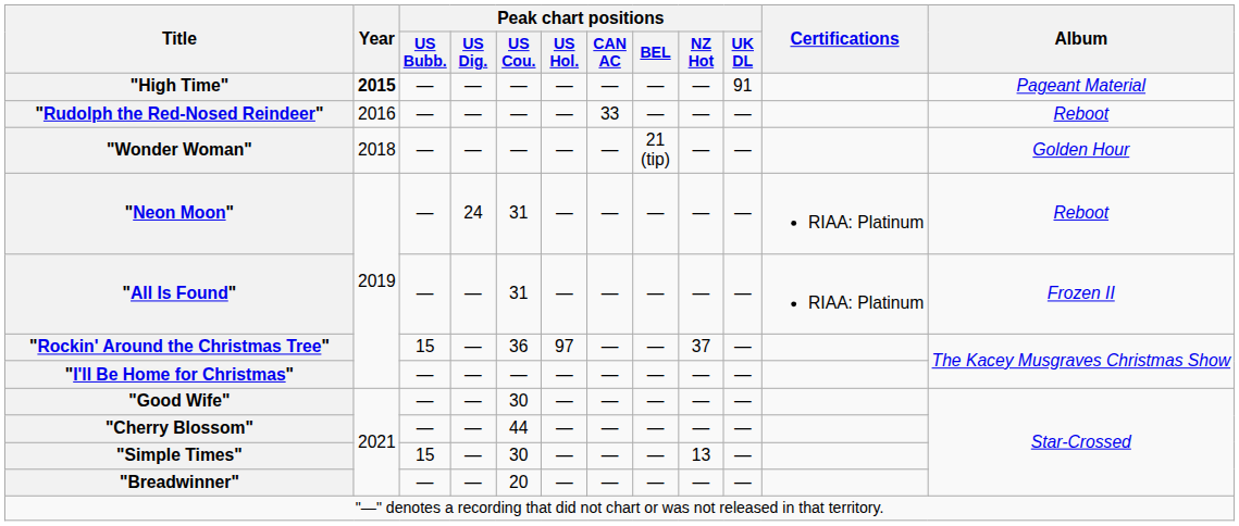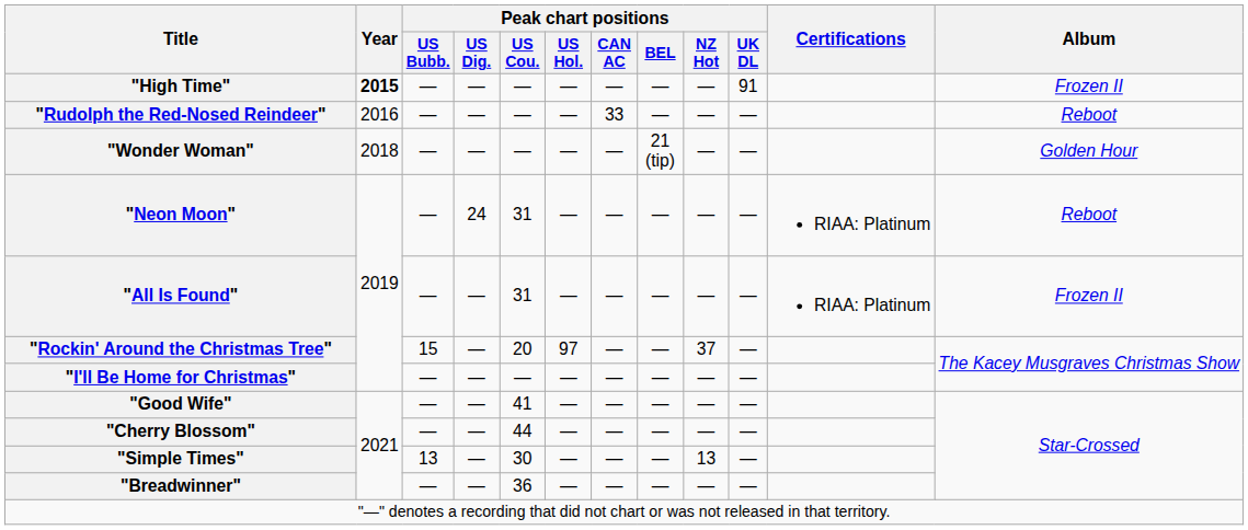"High Time" | Album: Pageant Material -> Frozen II
"Rockin' Around the Christmas Tree" | Peak chart positions / US Cou.: 36 -> 20
"Good Wife" | Peak chart positions / US Cou.: 30 -> 41
"Simple Times" | Peak chart positions / US Bubb.: 15 -> 13
"Breadwinner" | Peak chart positions / US Cou.: 20 -> 36
